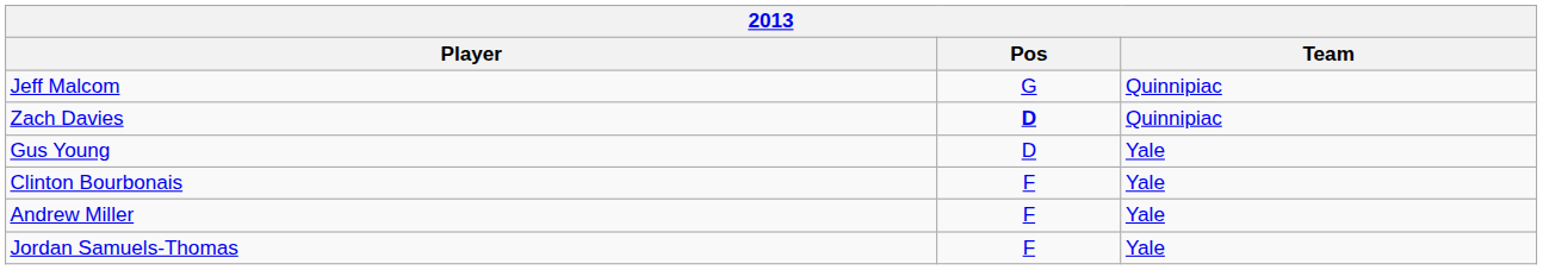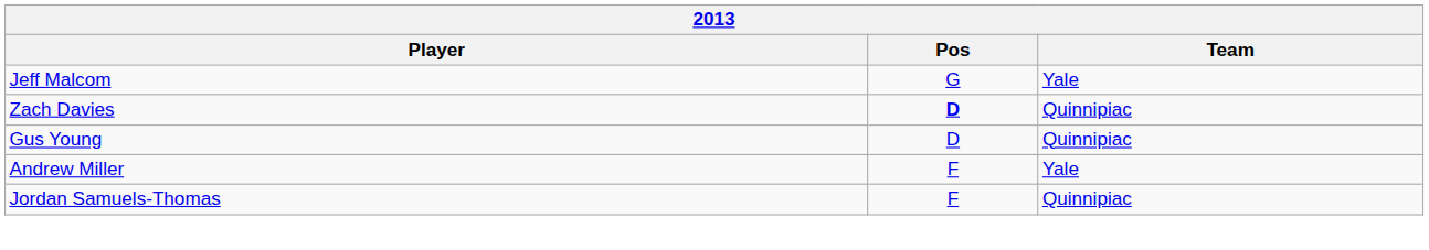Jeff Malcom | Team: Quinnipiac -> Yale
Gus Young | Team: Yale -> Quinnipiac
- row: Clinton Bourbonais | F | Yale
Jordan Samuels-Thomas | Team: Yale -> Quinnipiac
